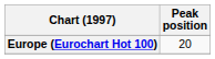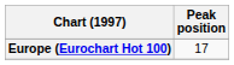Europe (Eurochart Hot 100) | Peak position: 20 -> 17
